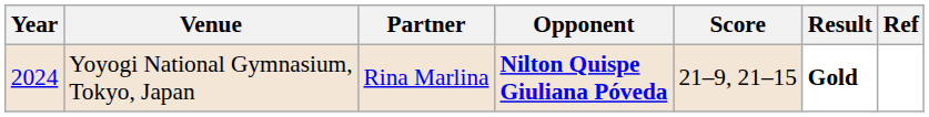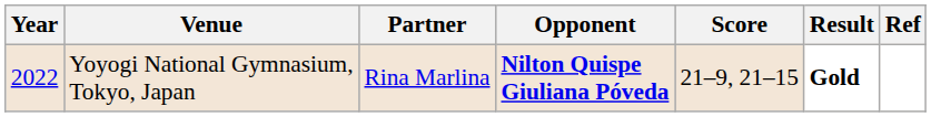Yoyogi National Gymnasium, Tokyo, Japan | Year: 2024 -> 2022
